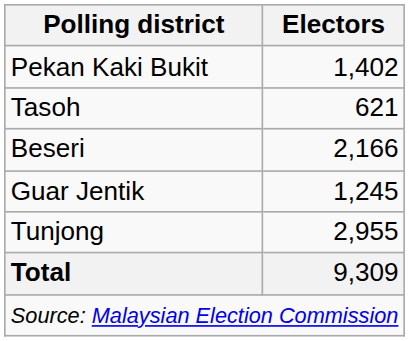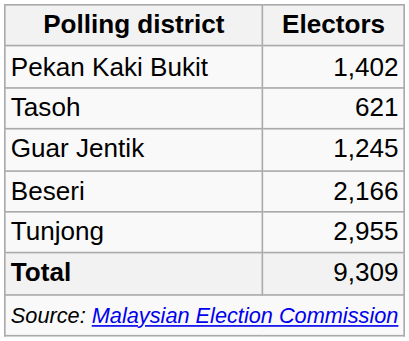rows swapped: Guar Jentik <-> Beseri
